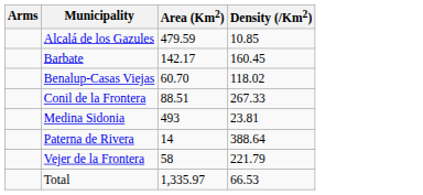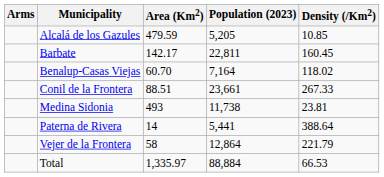+ column: Population (2023) | 5,205 | 22,811 | 7,164 | 23,661 | 11,738 | 5,441 | 12,864 | 88,884
